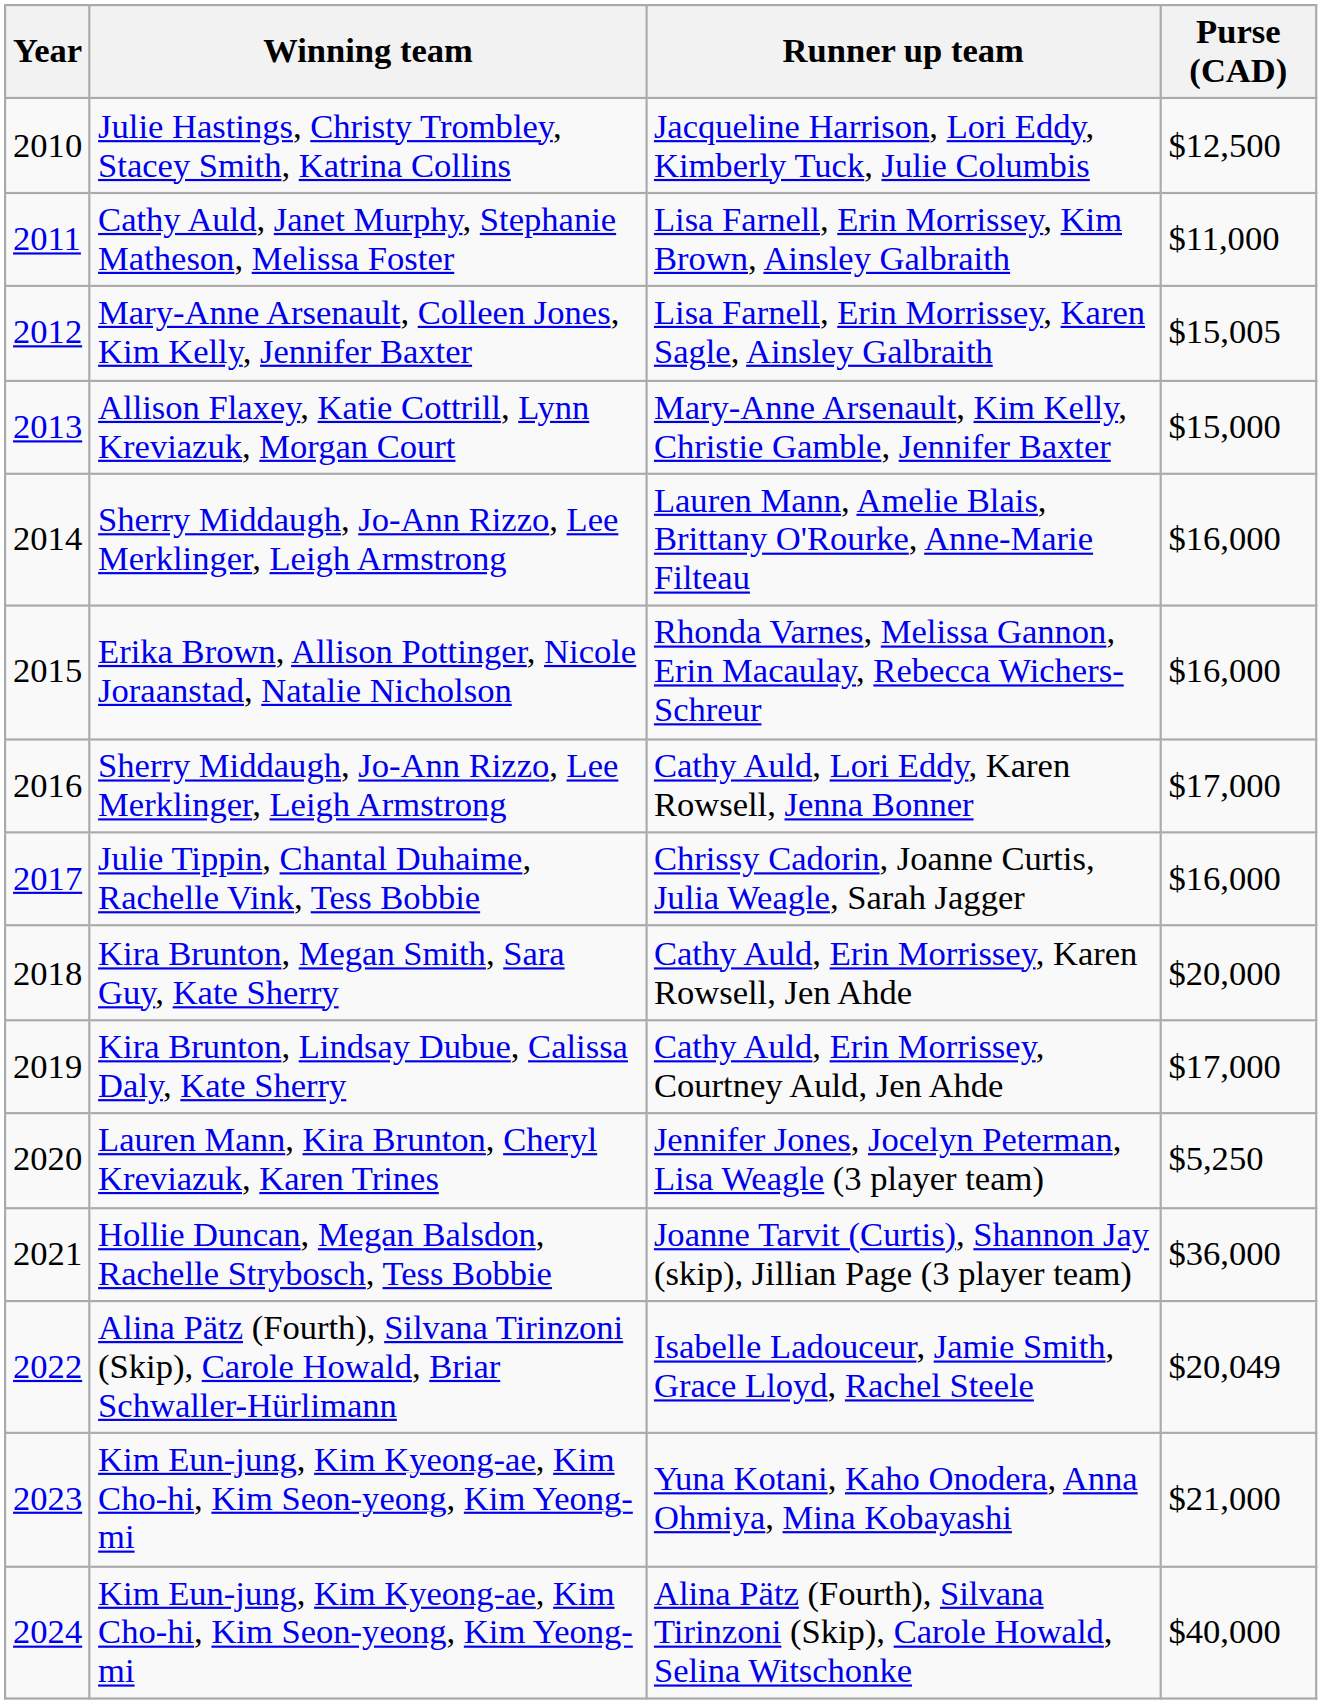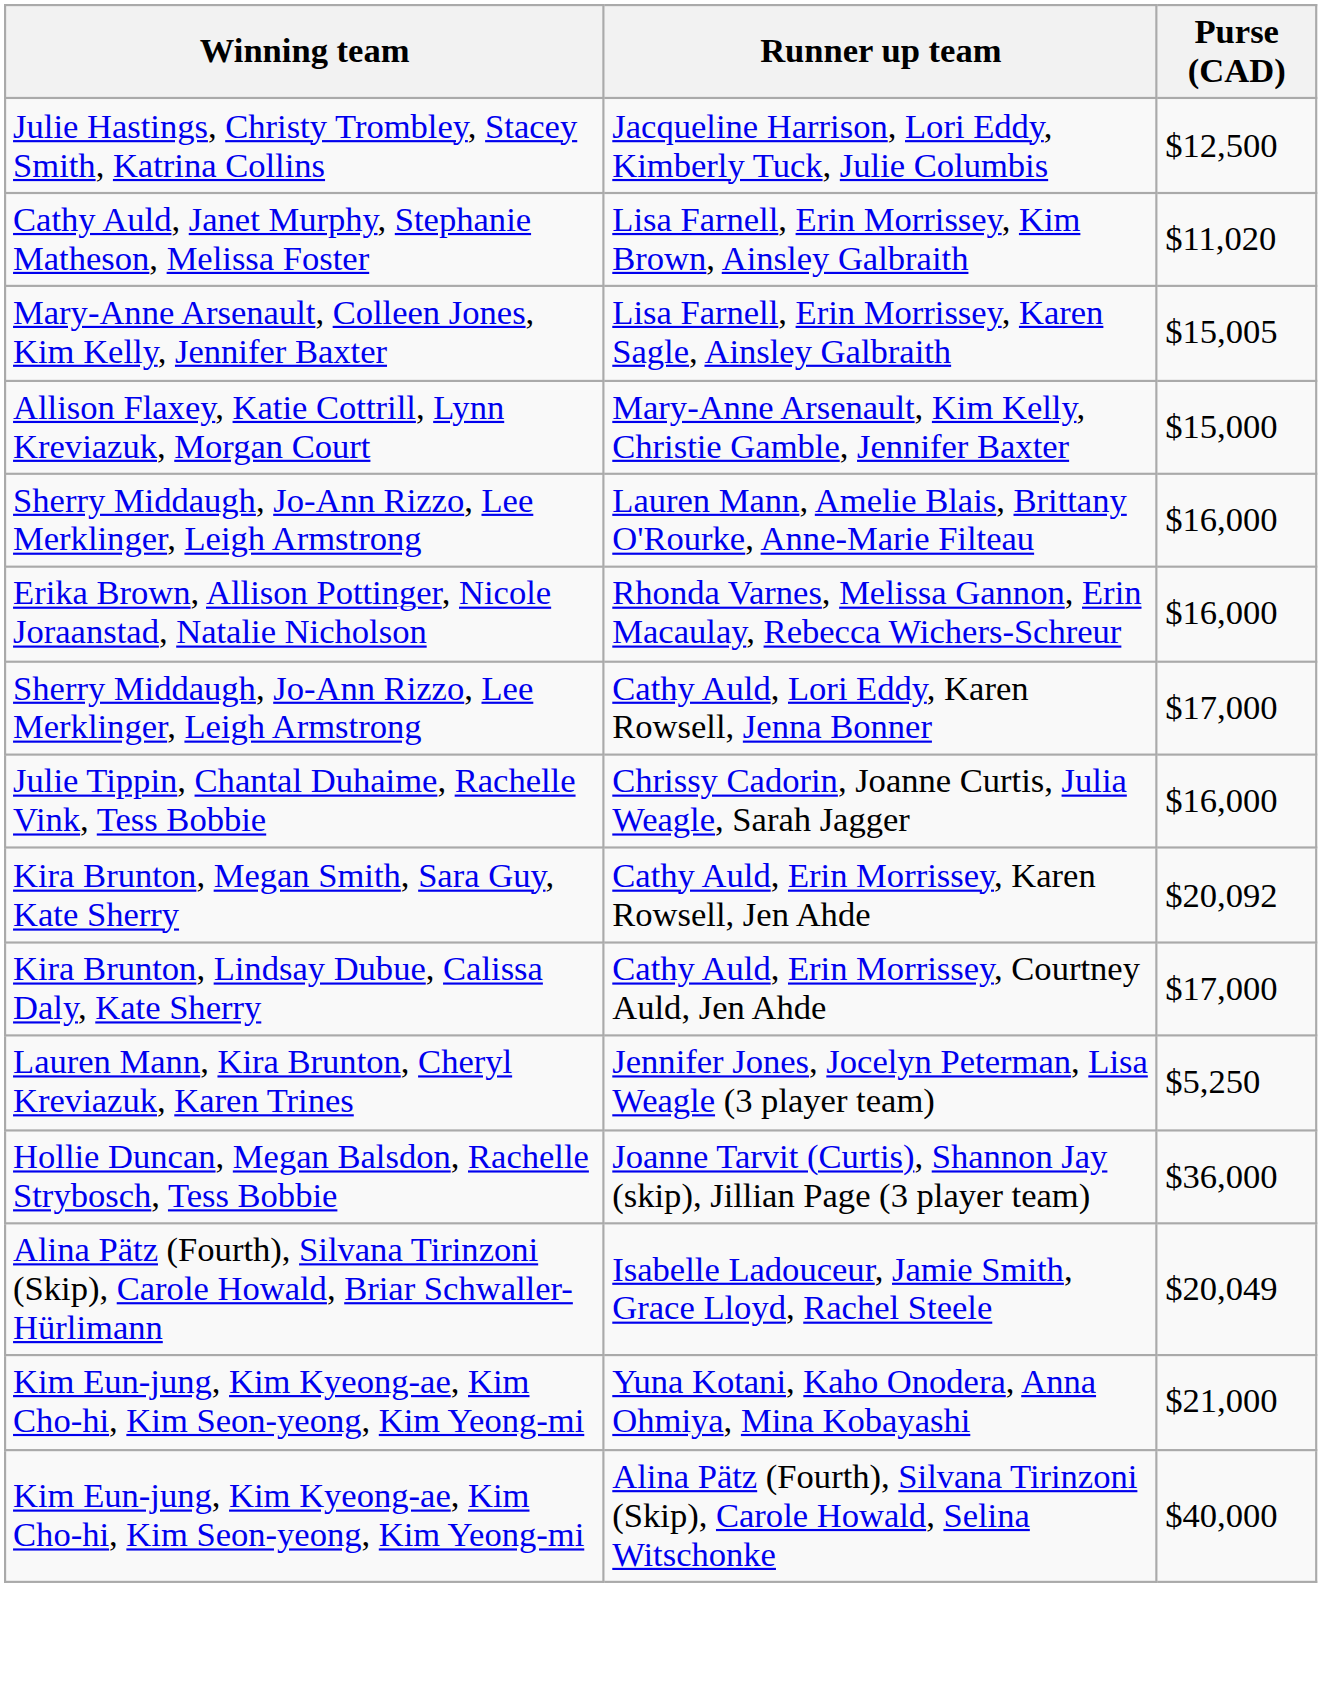- column: Year | 2010 | 2011 | 2012 | 2013 | 2014 | 2015 | 2016 | 2017 | 2018 | 2019 | 2020 | 2021 | 2022 | 2023 | 2024
Lisa Farnell, Erin Morrissey, Kim Brown, Ainsley Galbraith | Purse (CAD): $11,000 -> $11,020
Cathy Auld, Erin Morrissey, Karen Rowsell, Jen Ahde | Purse (CAD): $20,000 -> $20,092
